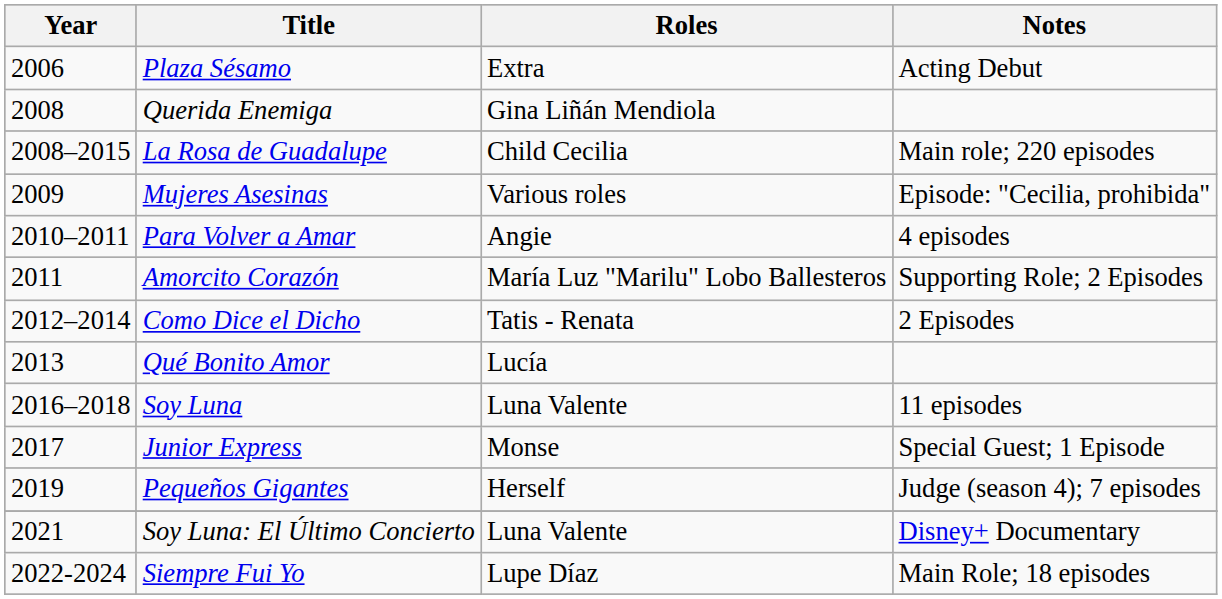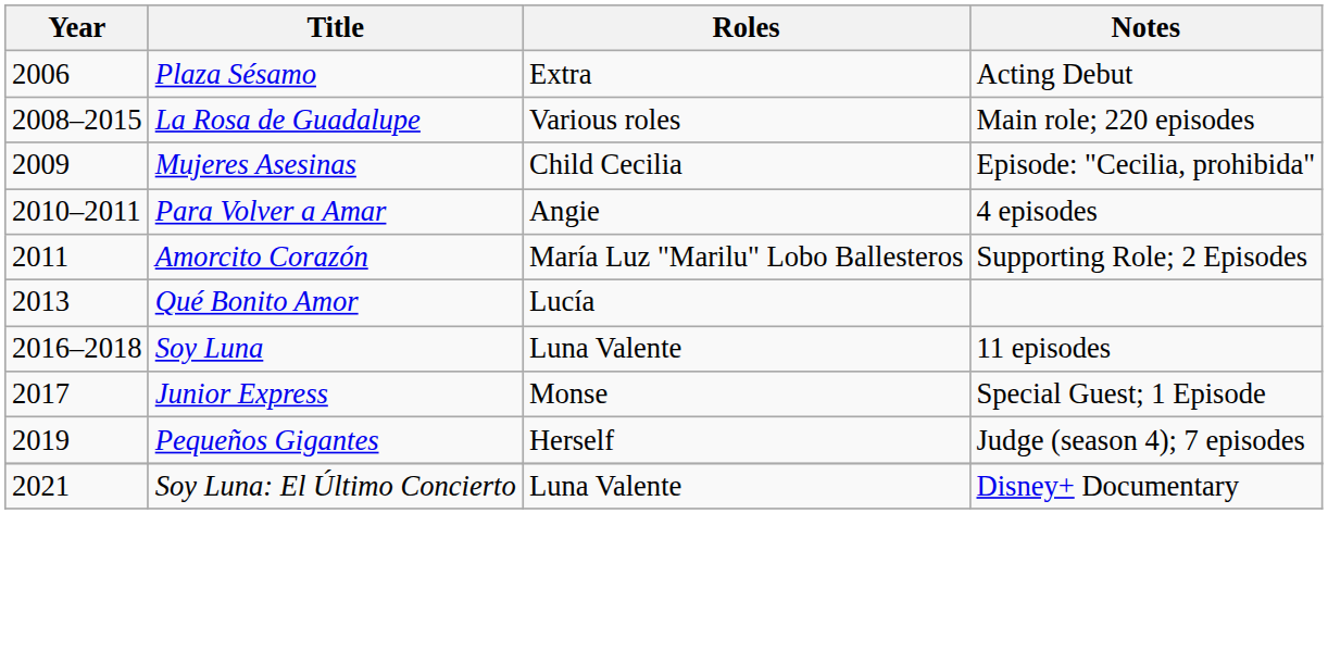- row: 2008 | Querida Enemiga | Gina Liñán Mendiola
La Rosa de Guadalupe | Roles: Child Cecilia -> Various roles
Mujeres Asesinas | Roles: Various roles -> Child Cecilia
- row: 2012–2014 | Como Dice el Dicho | Tatis - Renata | 2 Episodes
- row: 2022-2024 | Siempre Fui Yo | Lupe Díaz | Main Role; 18 episodes
